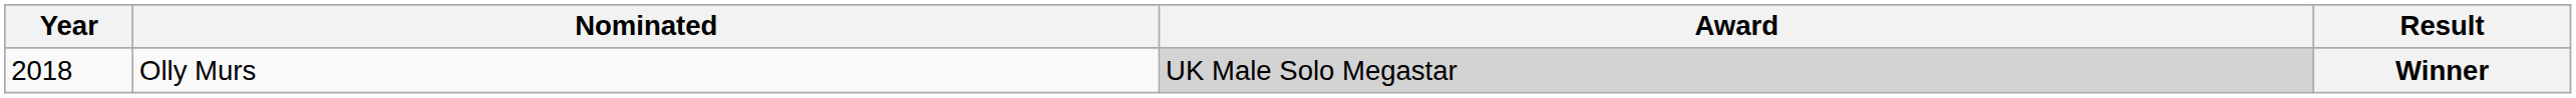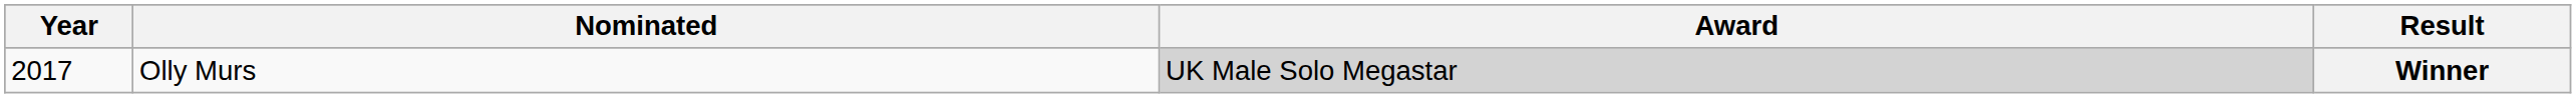Winner | Year: 2018 -> 2017
